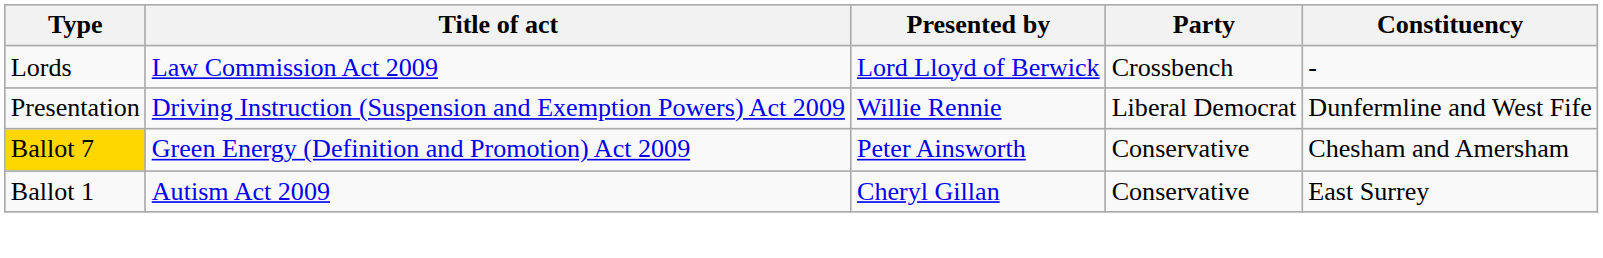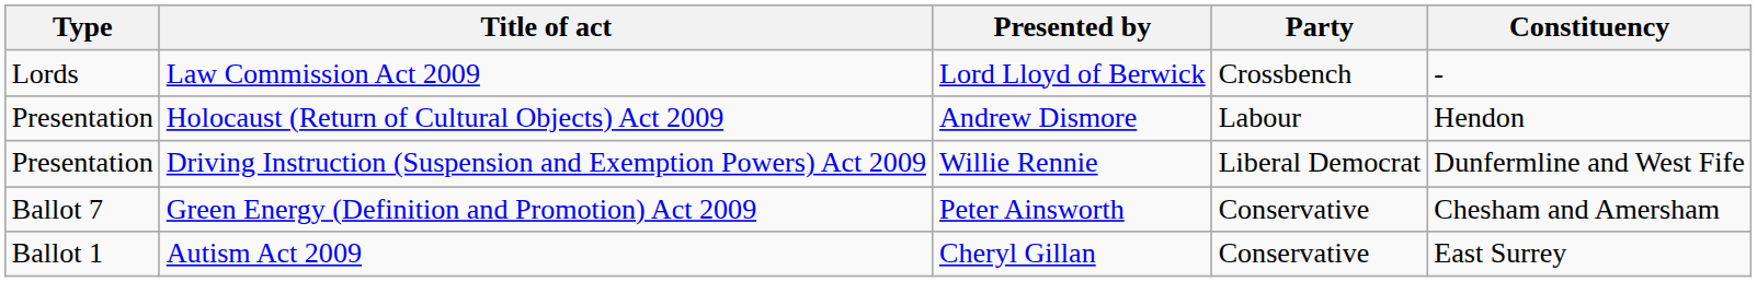+ row: Presentation | Holocaust (Return of Cultural Objects) Act 2009 | Andrew Dismore | Labour | Hendon
Green Energy (Definition and Promotion) Act 2009 | Type: gold background -> no background
